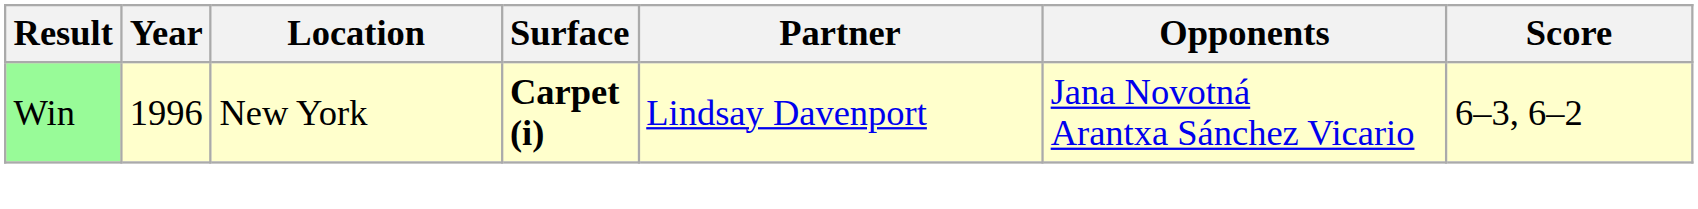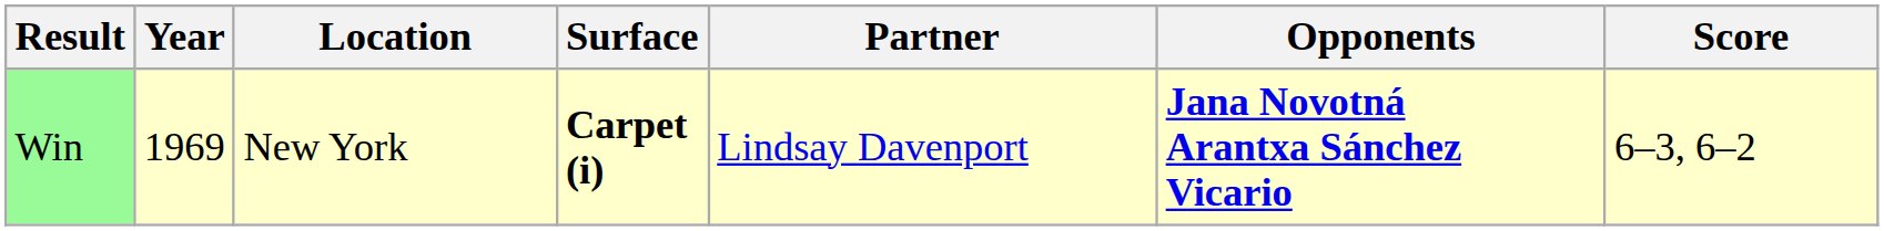Win | Year: 1996 -> 1969
Win | Opponents: normal -> bold
